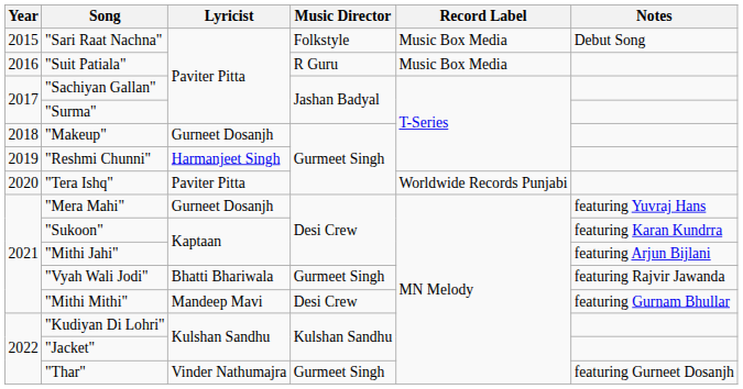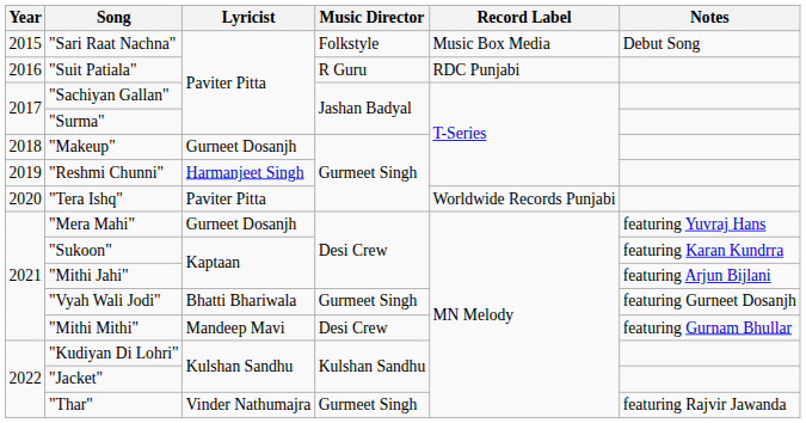"Suit Patiala" | Record Label: Music Box Media -> RDC Punjabi
"Vyah Wali Jodi" | Notes: featuring Rajvir Jawanda -> featuring Gurneet Dosanjh
"Thar" | Notes: featuring Gurneet Dosanjh -> featuring Rajvir Jawanda
